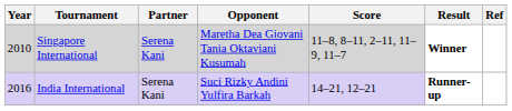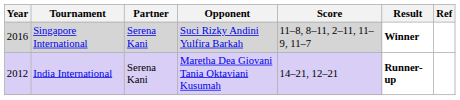Singapore International | Year: 2010 -> 2016
Singapore International | Opponent: Maretha Dea Giovani Tania Oktaviani Kusumah -> Suci Rizky Andini Yulfira Barkah
India International | Year: 2016 -> 2012
India International | Opponent: Suci Rizky Andini Yulfira Barkah -> Maretha Dea Giovani Tania Oktaviani Kusumah
